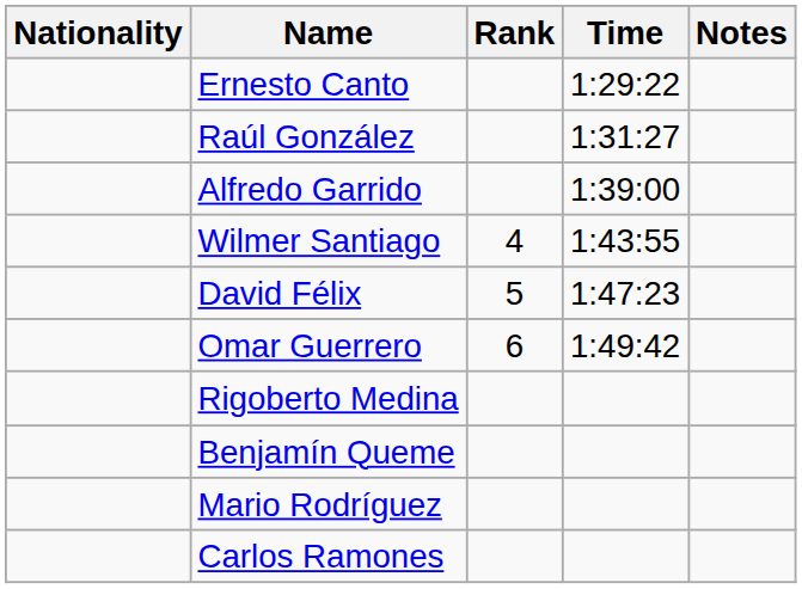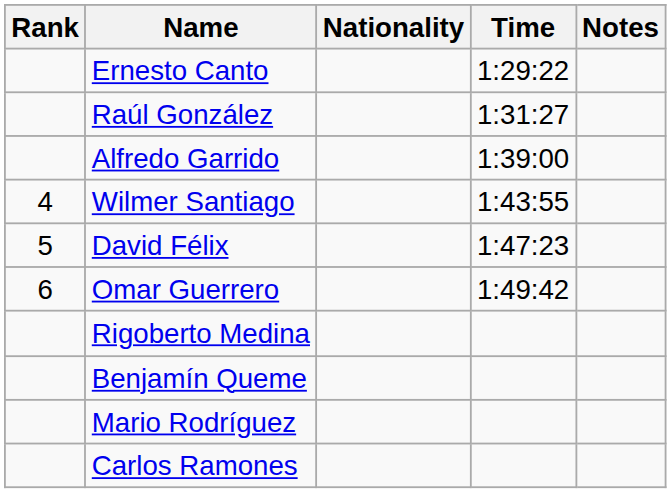columns swapped: Rank <-> Nationality
